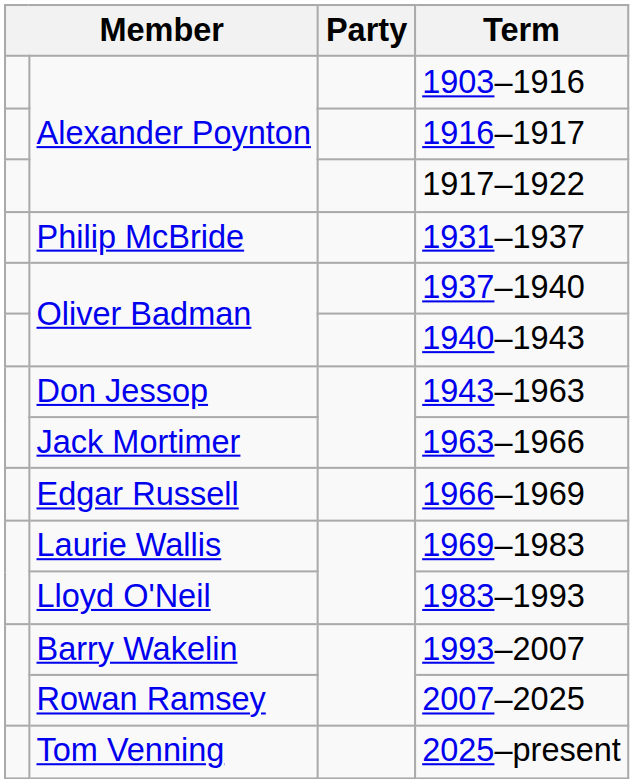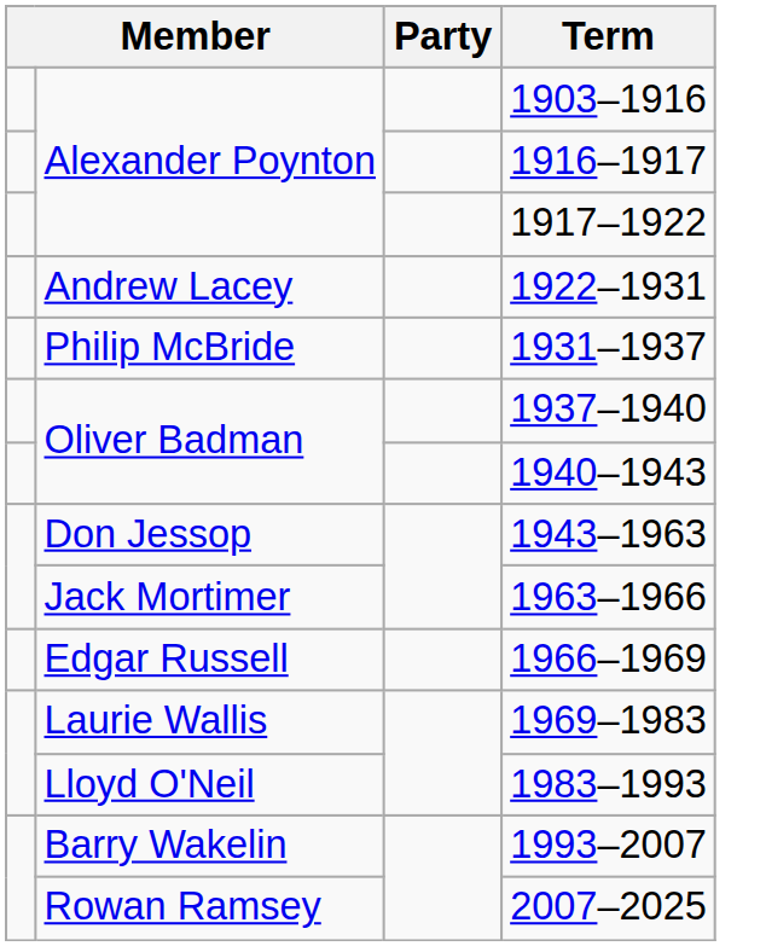+ row: Andrew Lacey | 1922–1931
- row: Tom Venning | 2025–present
